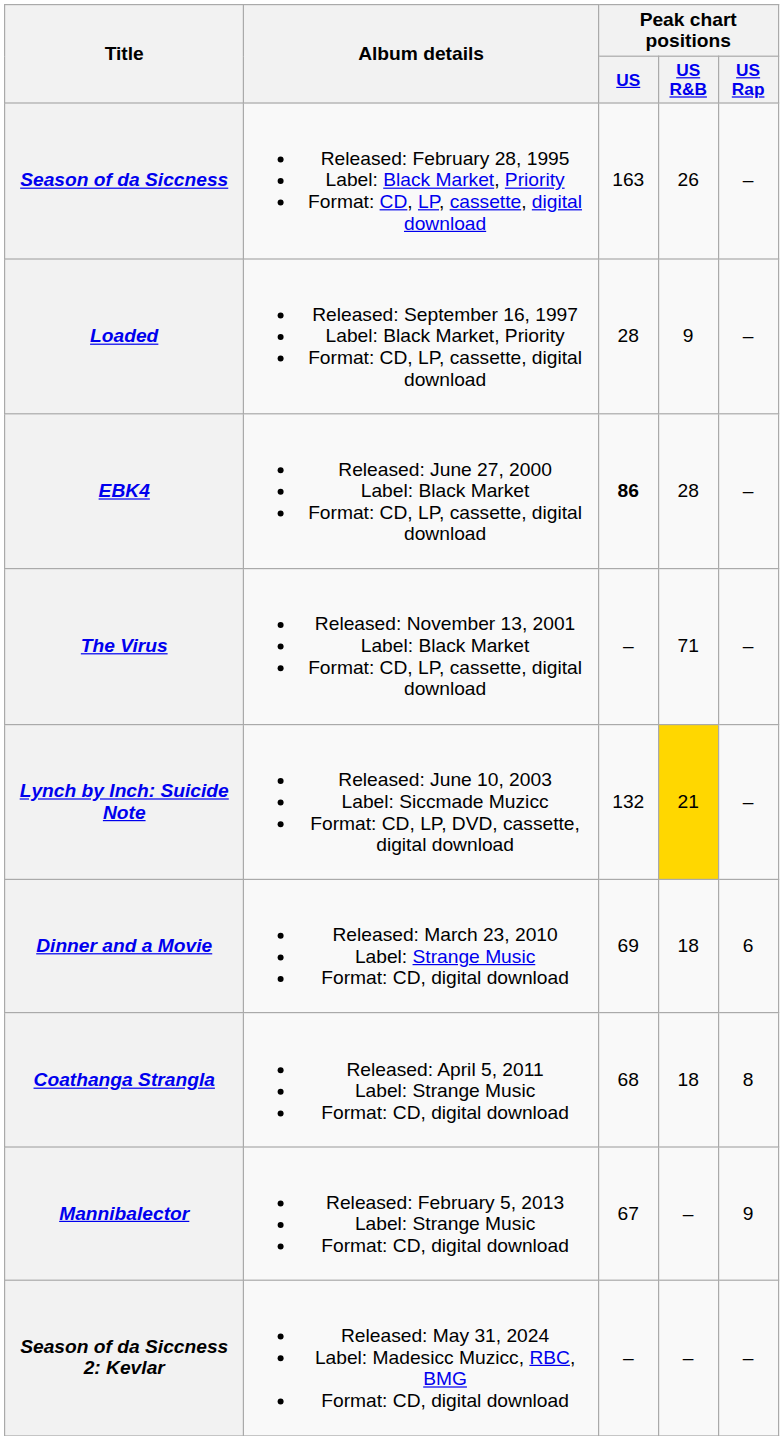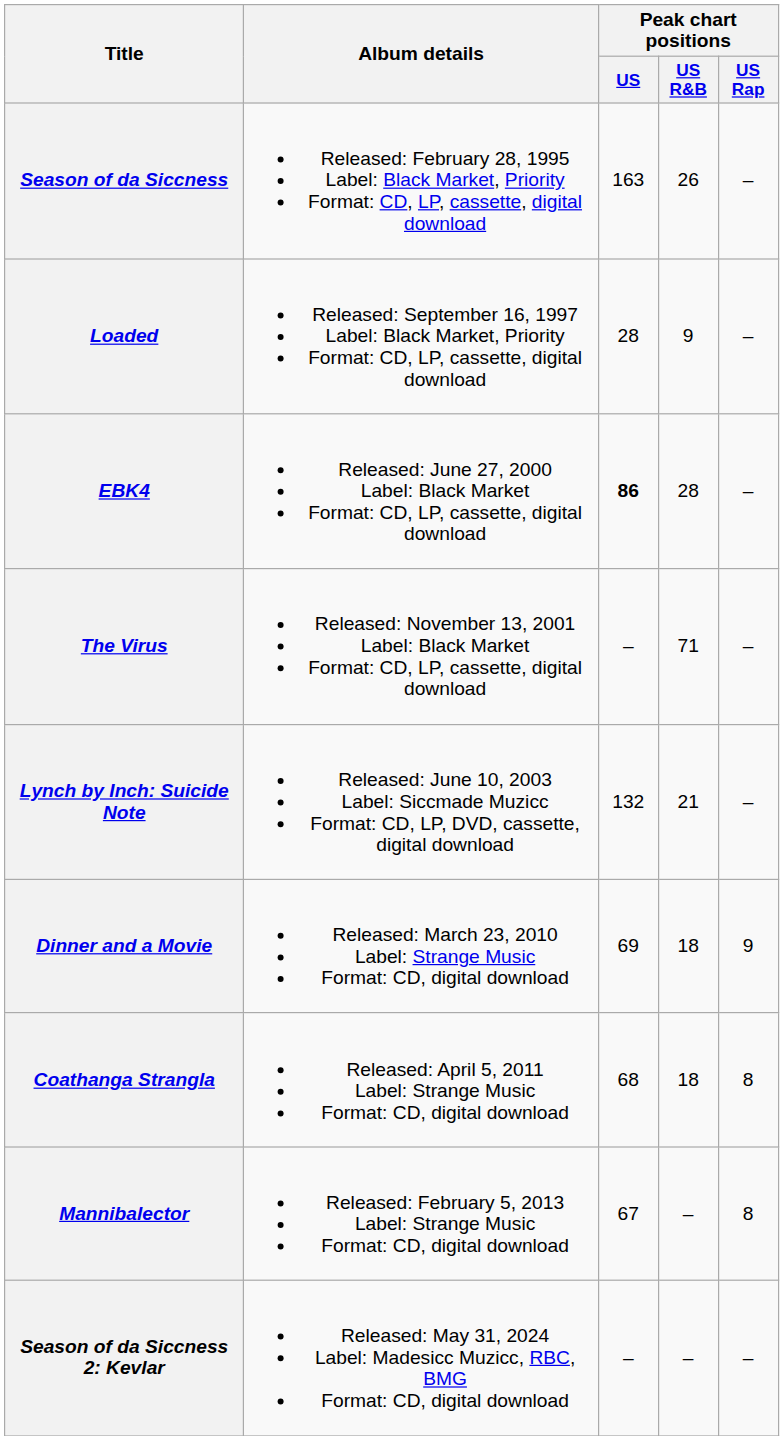Lynch by Inch: Suicide Note | Peak chart positions / US R&B: gold background -> no background
Dinner and a Movie | Peak chart positions / US Rap: 6 -> 9
Mannibalector | Peak chart positions / US Rap: 9 -> 8
